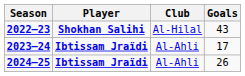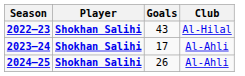columns swapped: Club <-> Goals
2023–24 | Player: Ibtissam Jraïdi -> Shokhan Salihi
2024–25 | Player: Ibtissam Jraïdi -> Shokhan Salihi
